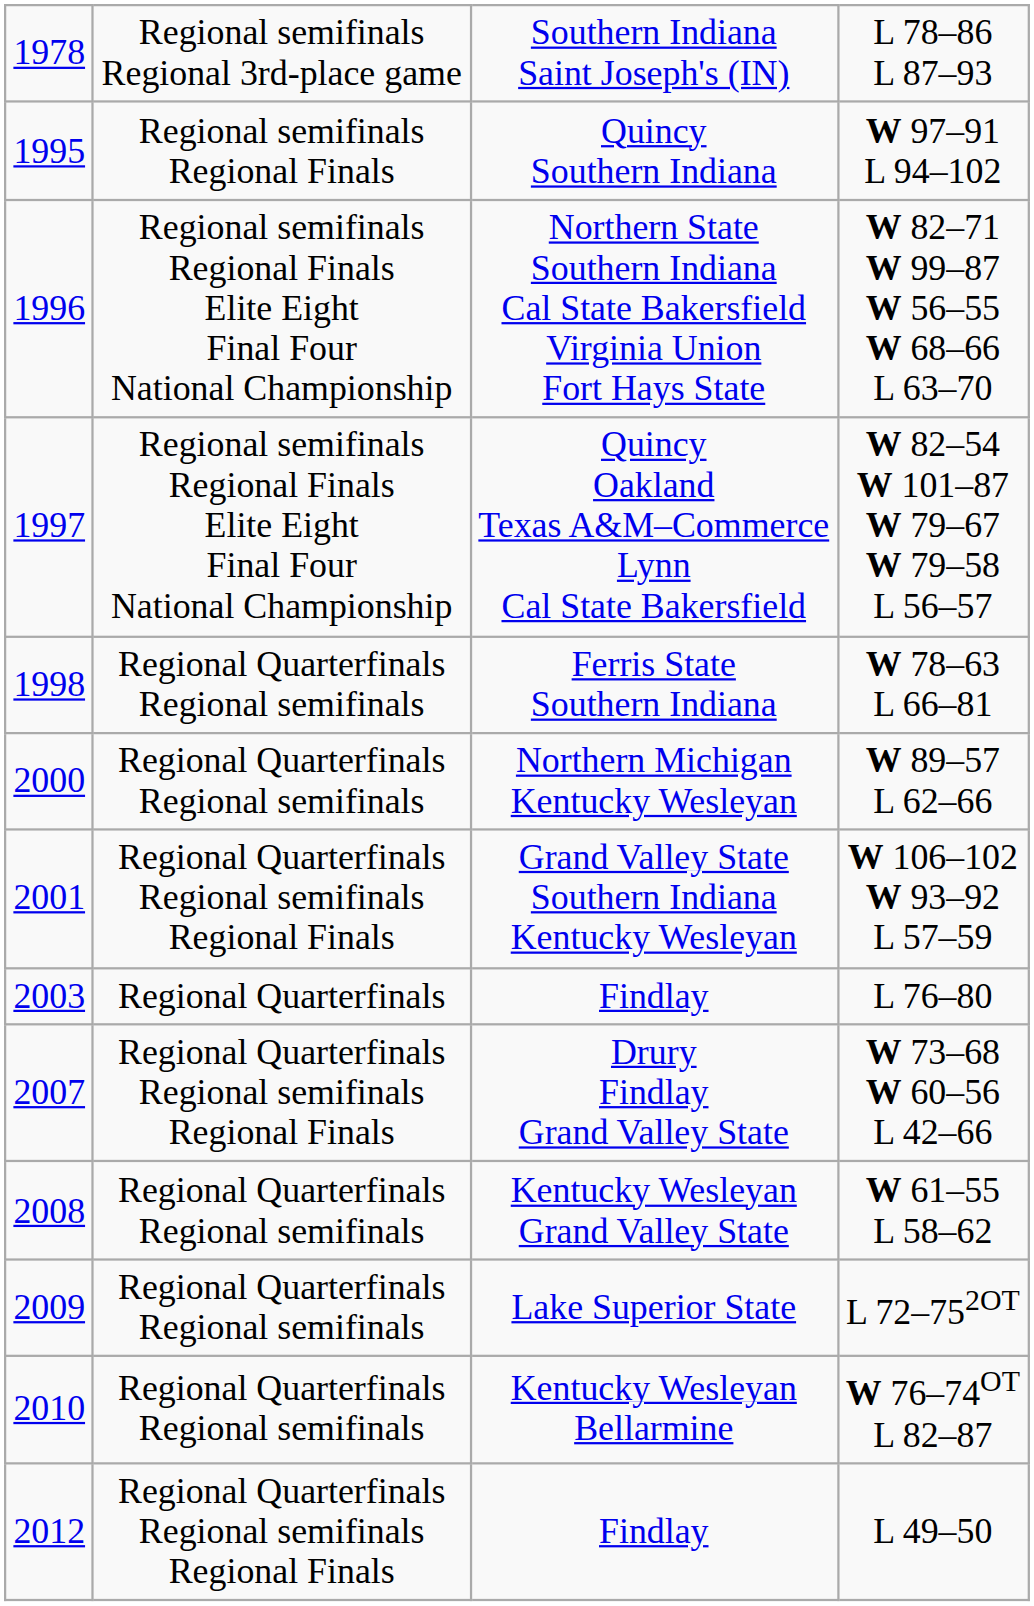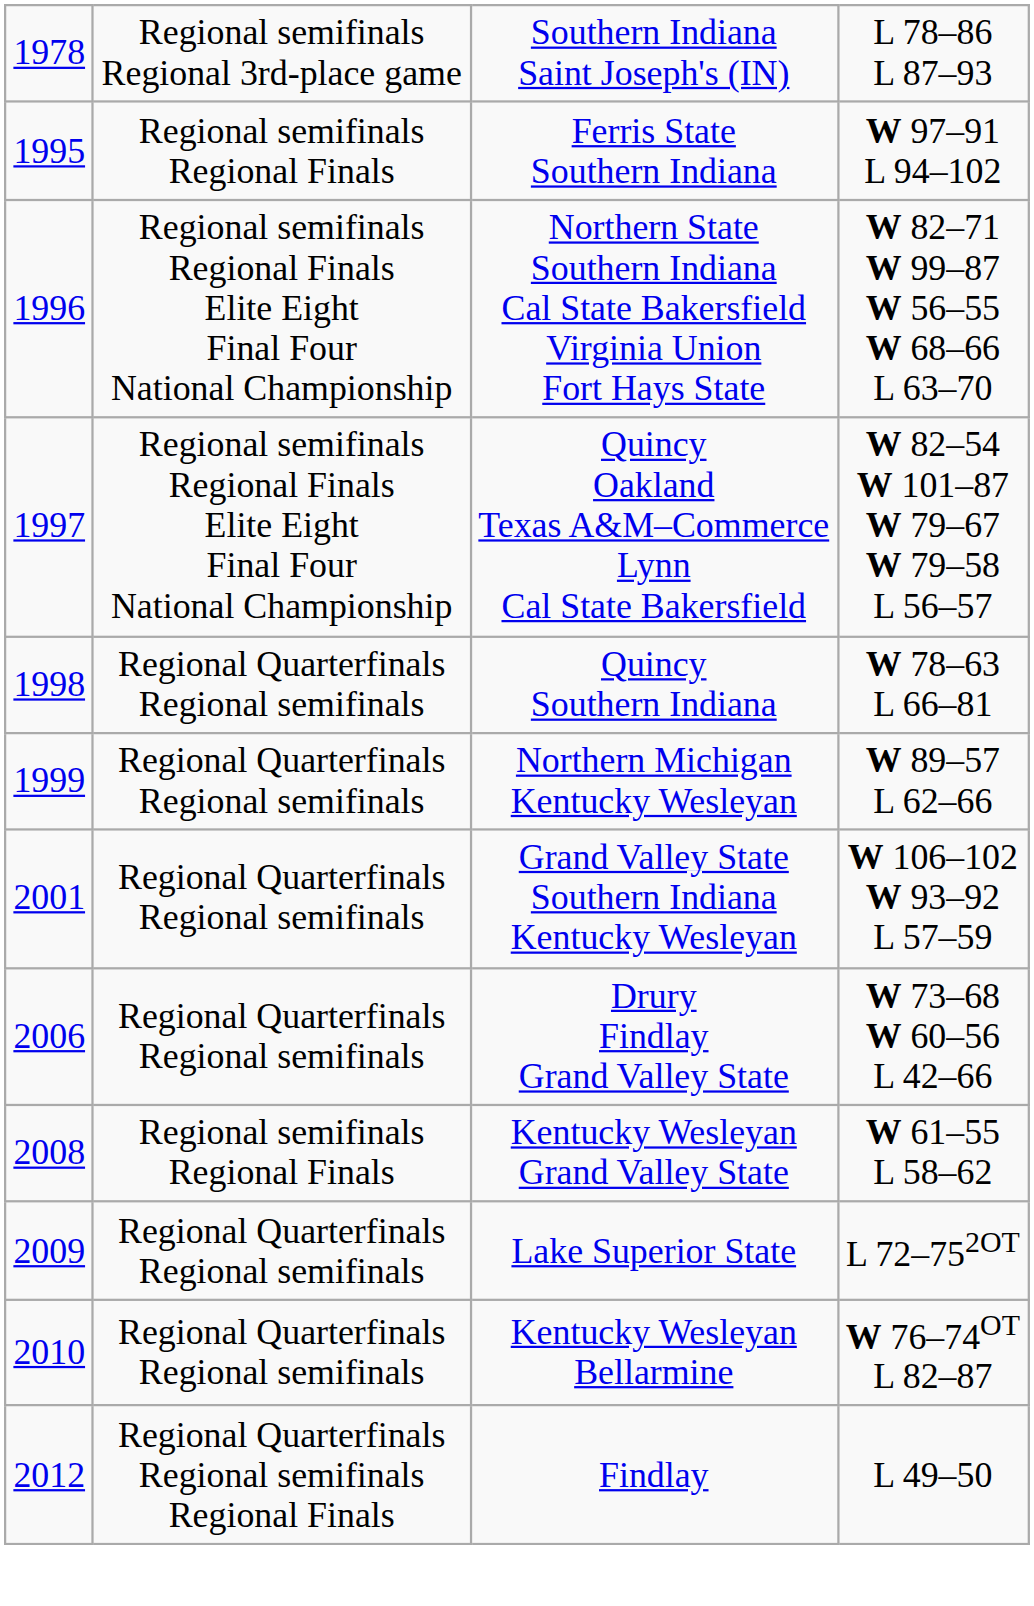W 97–91 L 94–102 | column 3: Quincy Southern Indiana -> Ferris State Southern Indiana
W 78–63 L 66–81 | column 3: Ferris State Southern Indiana -> Quincy Southern Indiana
W 89–57 L 62–66 | column 1: 2000 -> 1999
W 106–102 W 93–92 L 57–59 | column 2: Regional Quarterfinals Regional semifinals Regional Finals -> Regional Quarterfinals Regional semifinals
- row: 2003 | Regional Quarterfinals | Findlay | L 76–80
W 73–68 W 60–56 L 42–66 | column 1: 2007 -> 2006
W 73–68 W 60–56 L 42–66 | column 2: Regional Quarterfinals Regional semifinals Regional Finals -> Regional Quarterfinals Regional semifinals
W 61–55 L 58–62 | column 2: Regional Quarterfinals Regional semifinals -> Regional semifinals Regional Finals
